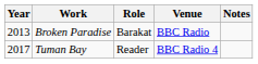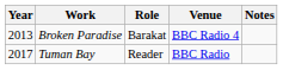Broken Paradise | Venue: BBC Radio -> BBC Radio 4
Tuman Bay | Venue: BBC Radio 4 -> BBC Radio
